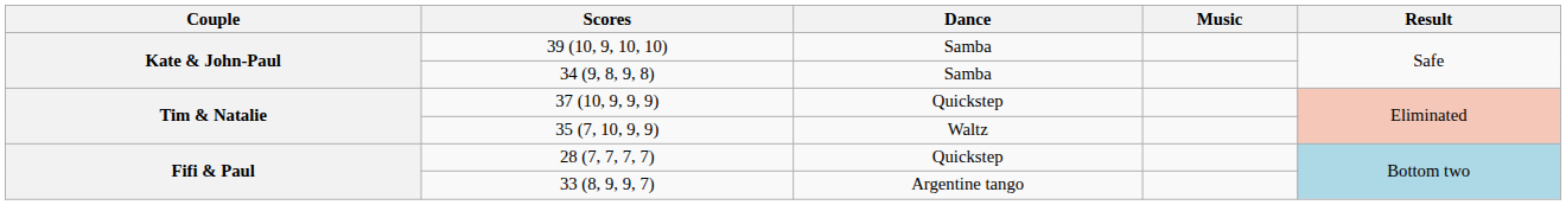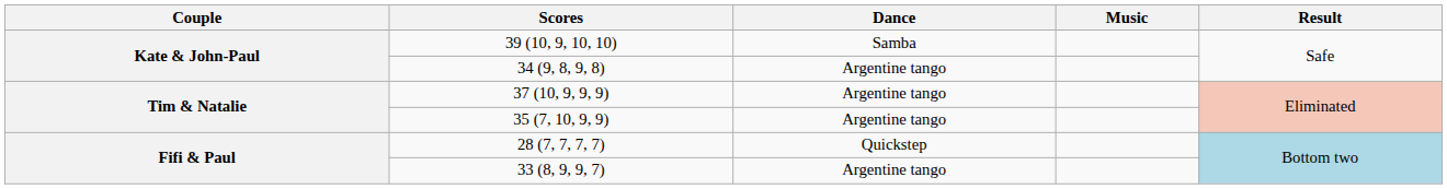34 (9, 8, 9, 8) | Dance: Samba -> Argentine tango
37 (10, 9, 9, 9) | Dance: Quickstep -> Argentine tango
35 (7, 10, 9, 9) | Dance: Waltz -> Argentine tango
